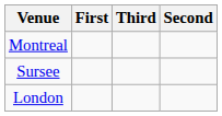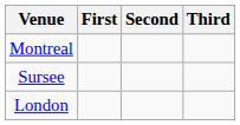columns swapped: Second <-> Third
